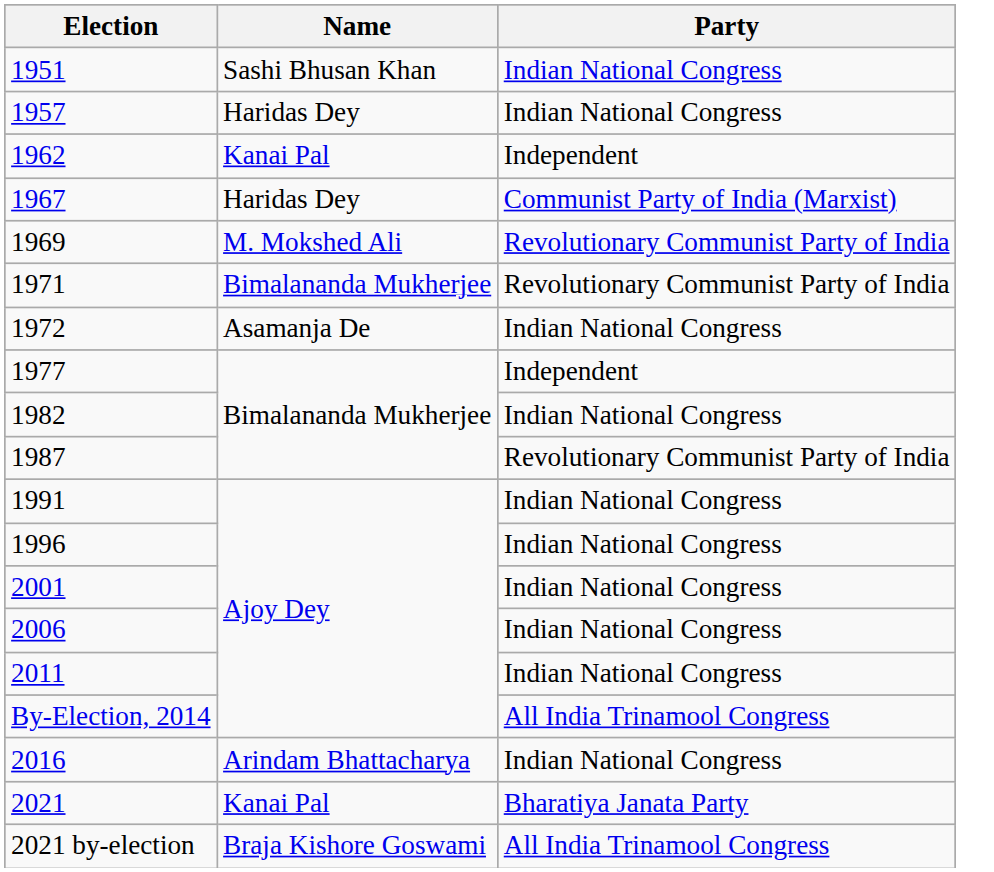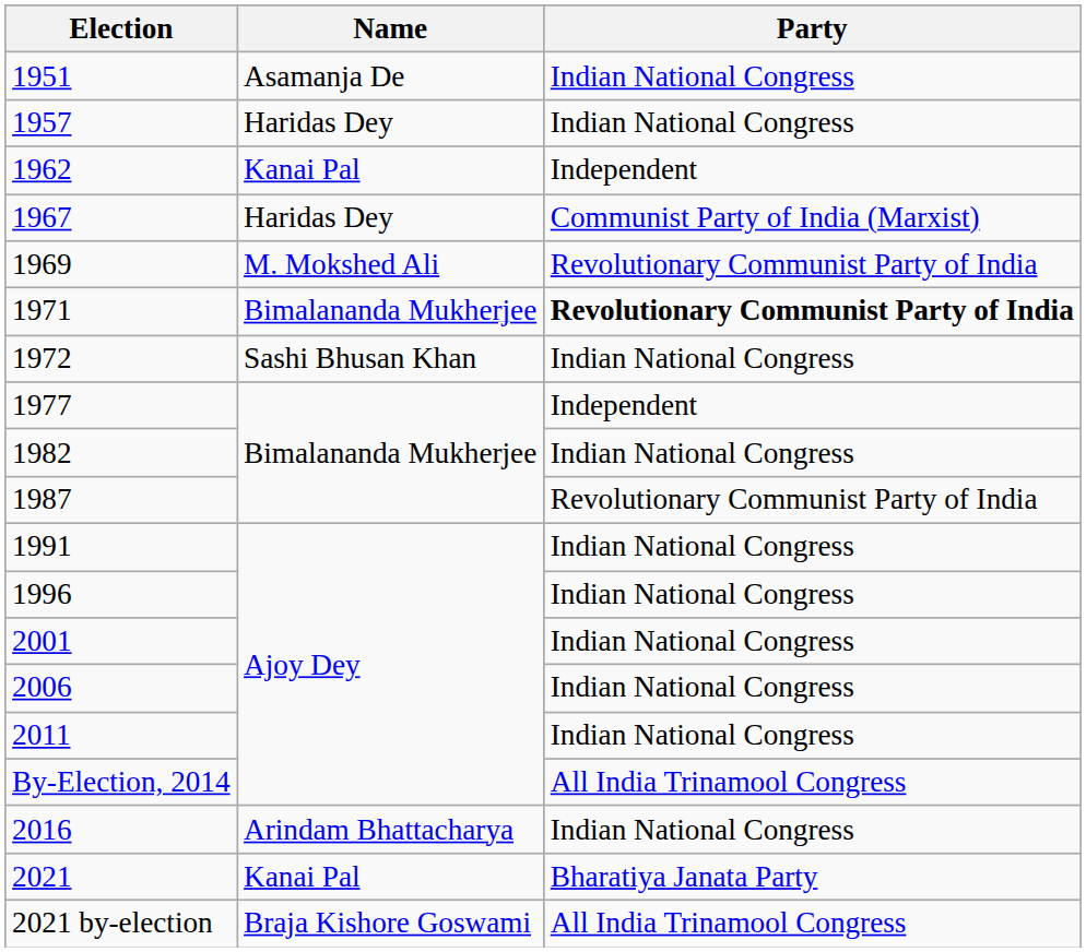1951 | Name: Sashi Bhusan Khan -> Asamanja De
1971 | Party: normal -> bold
1972 | Name: Asamanja De -> Sashi Bhusan Khan
